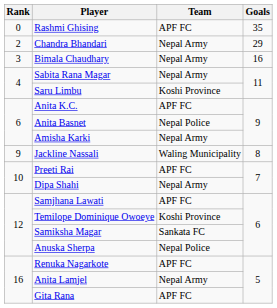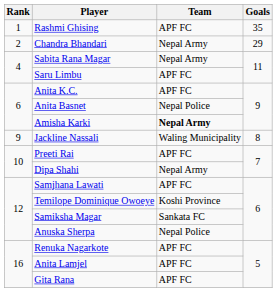Rashmi Ghising | Rank: 0 -> 1
- row: 3 | Bimala Chaudhary | Nepal Army | 16
Saru Limbu | Team: Koshi Province -> APF FC
Amisha Karki | Team: normal -> bold
Anita Lamjel | Team: Nepal Army -> APF FC
